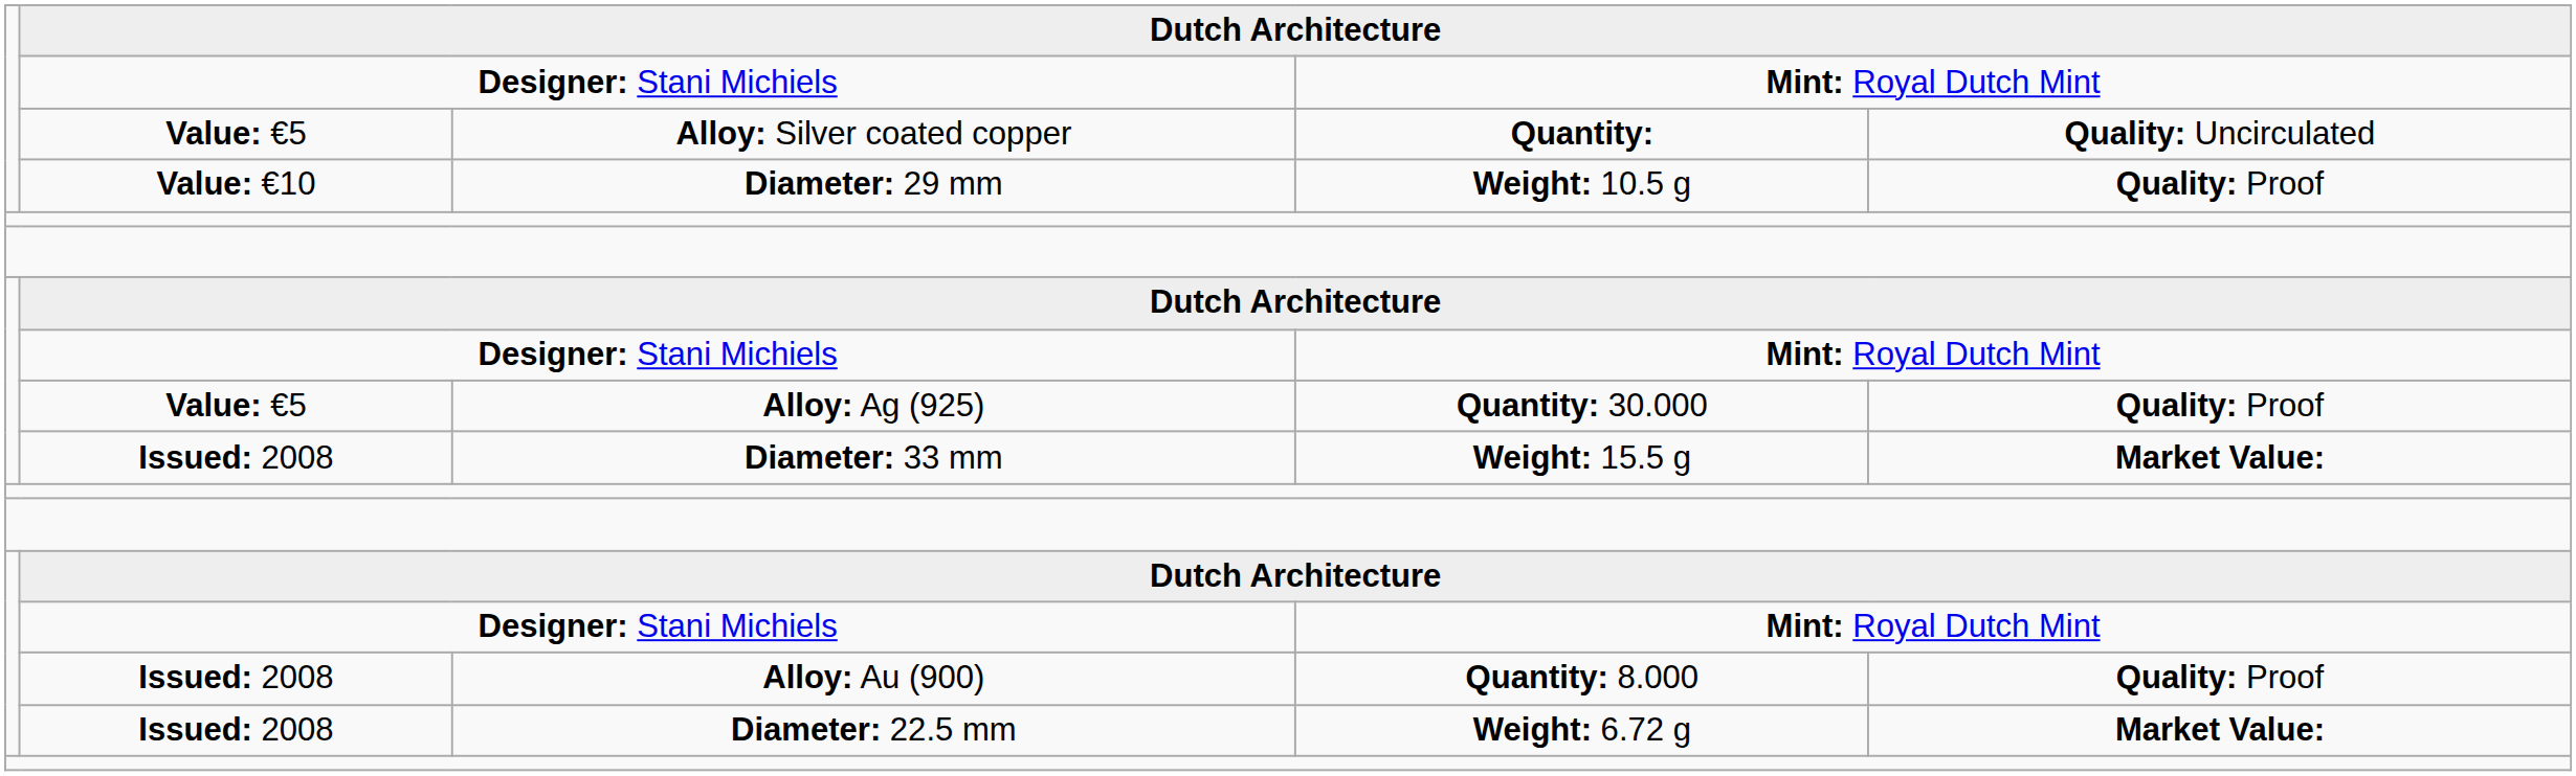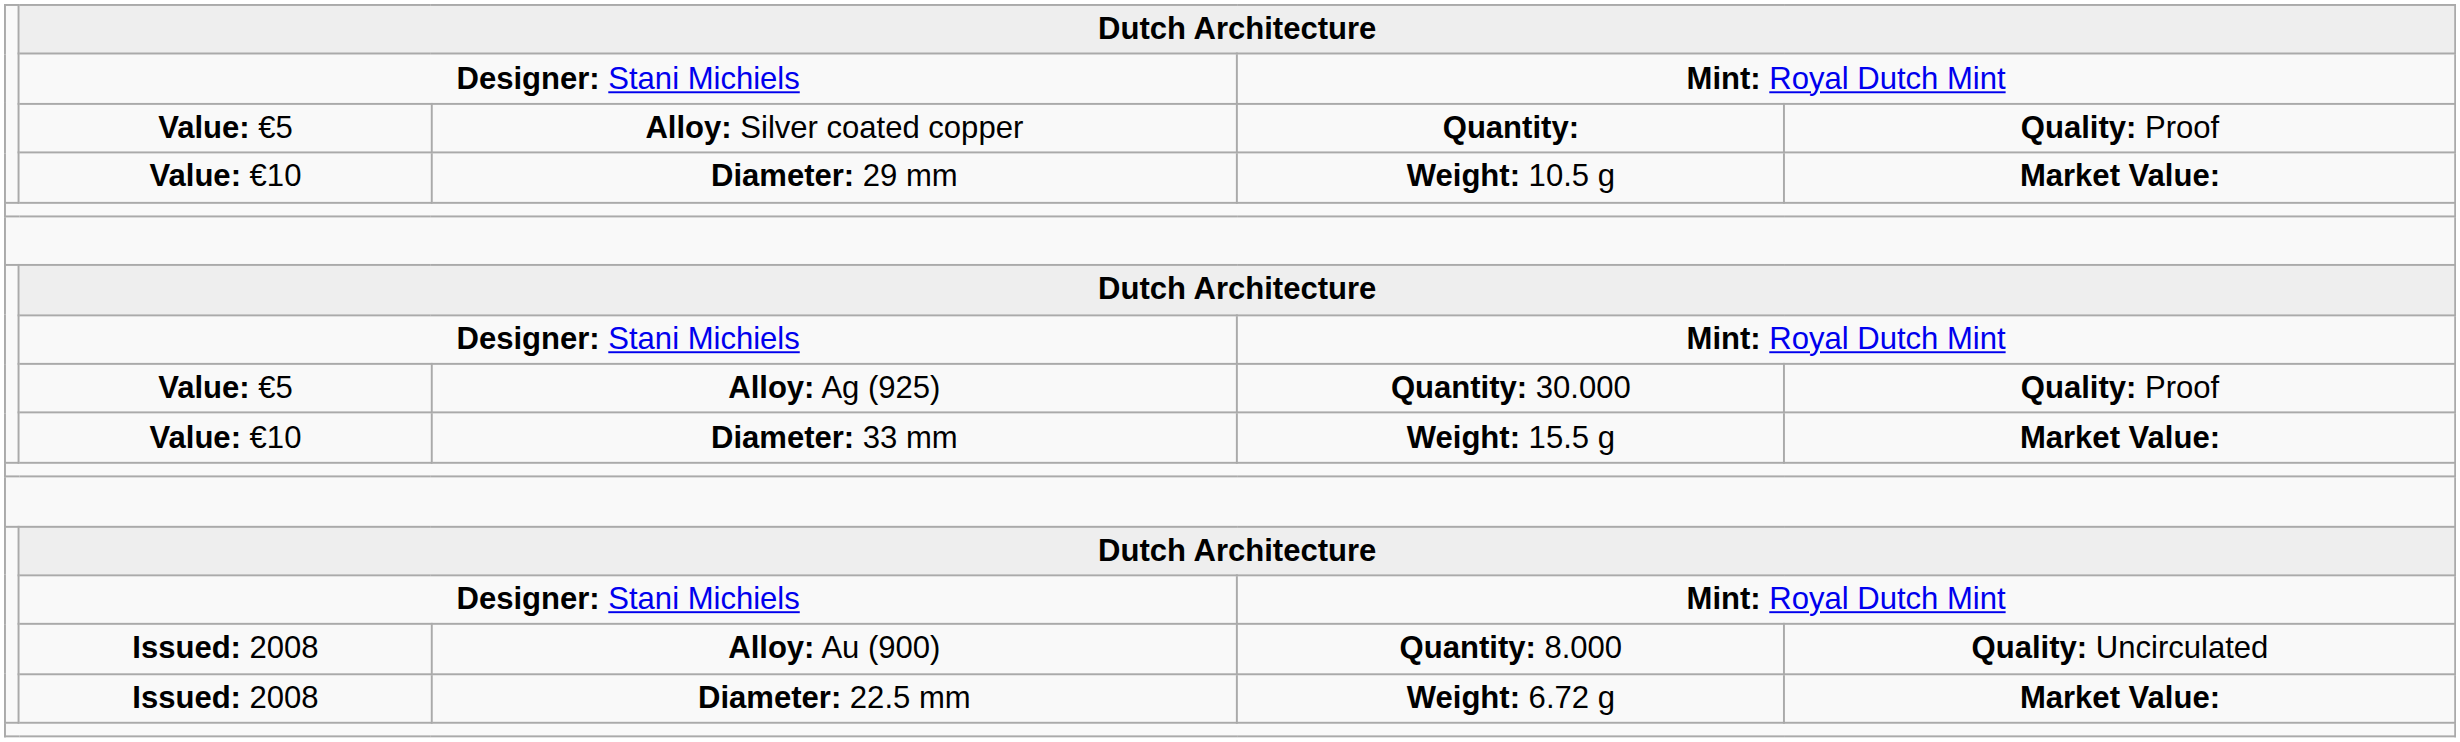Alloy: Silver coated copper | column 5: Quality: Uncirculated -> Quality: Proof
Diameter: 29 mm | column 5: Quality: Proof -> Market Value:
Diameter: 33 mm | column 2: Issued: 2008 -> Value: €10
Alloy: Au (900) | column 5: Quality: Proof -> Quality: Uncirculated
